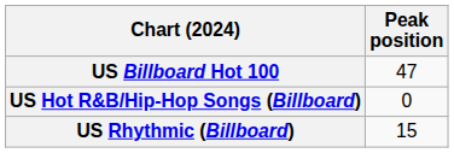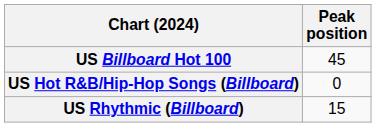US Billboard Hot 100 | Peak position: 47 -> 45
